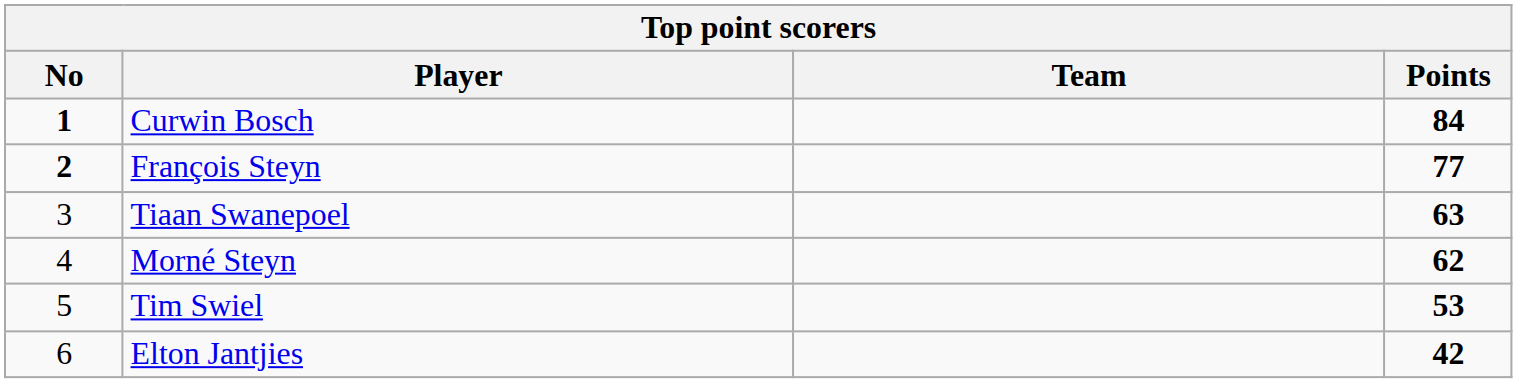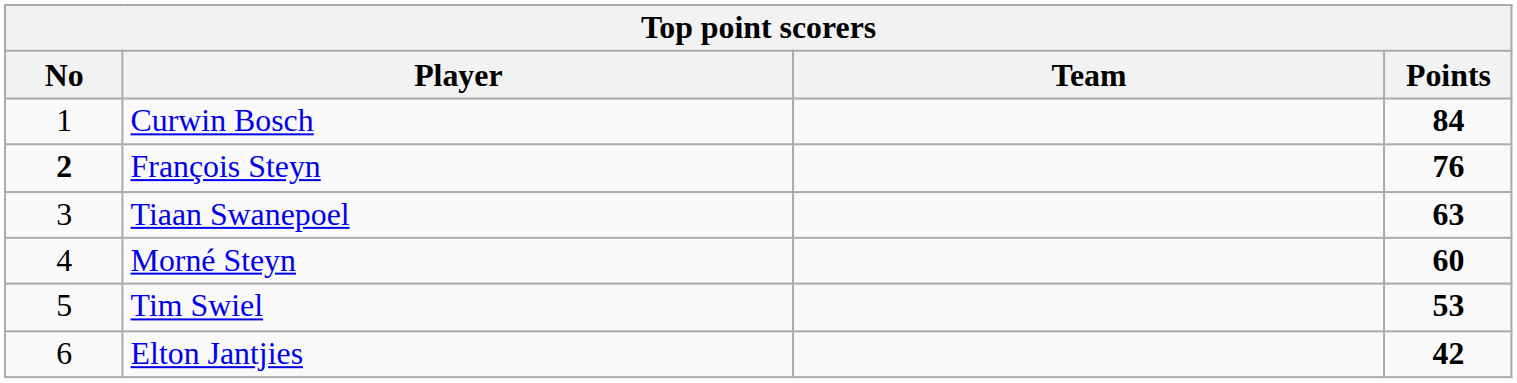Curwin Bosch | No: bold -> normal
François Steyn | Points: 77 -> 76
Morné Steyn | Points: 62 -> 60
